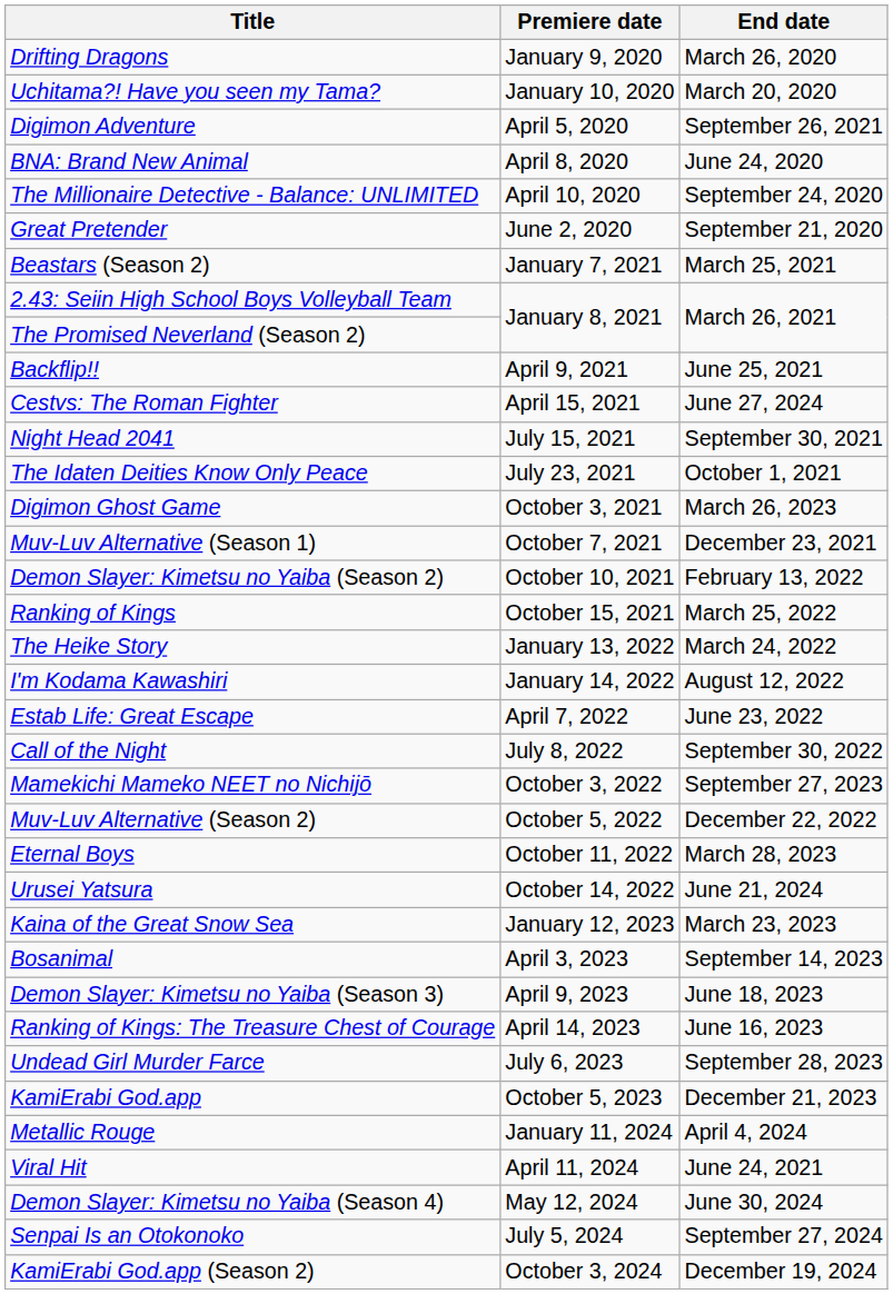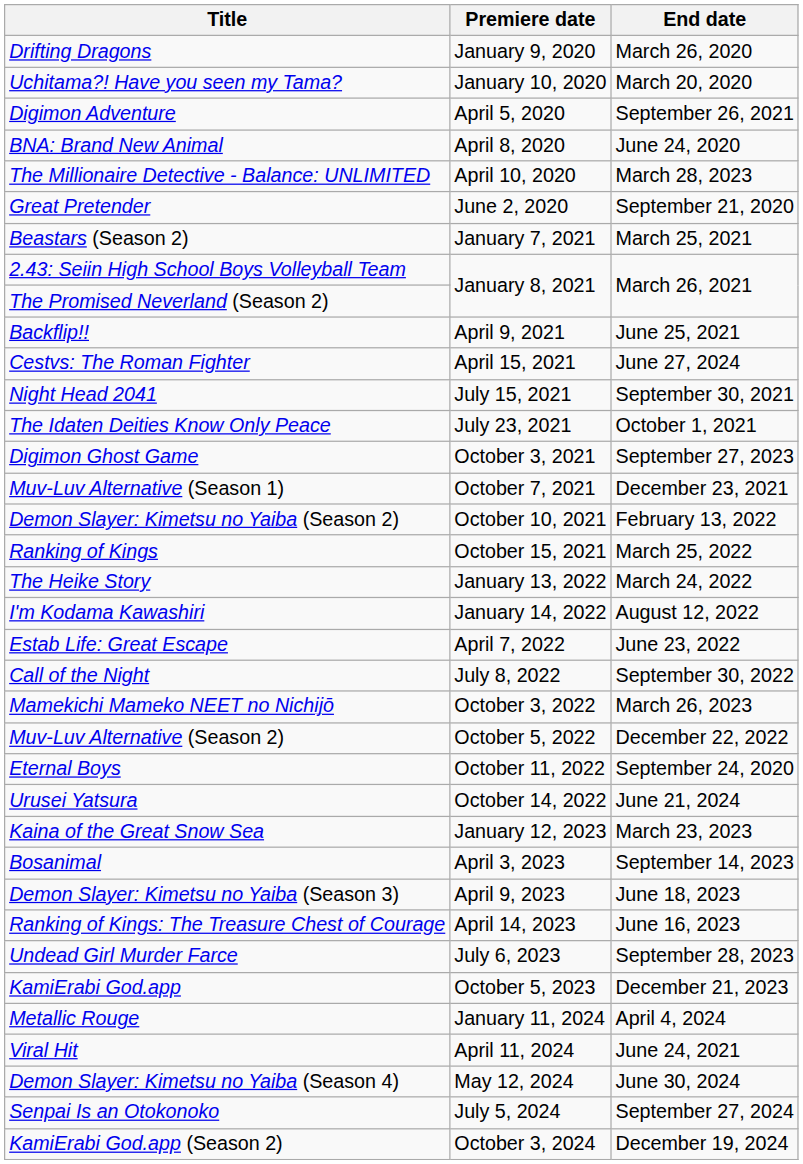The Millionaire Detective - Balance: UNLIMITED | End date: September 24, 2020 -> March 28, 2023
Digimon Ghost Game | End date: March 26, 2023 -> September 27, 2023
Mamekichi Mameko NEET no Nichijō | End date: September 27, 2023 -> March 26, 2023
Eternal Boys | End date: March 28, 2023 -> September 24, 2020
